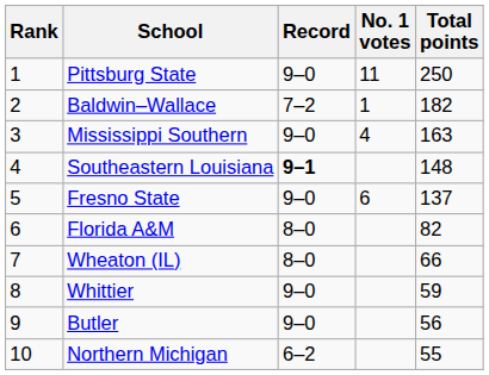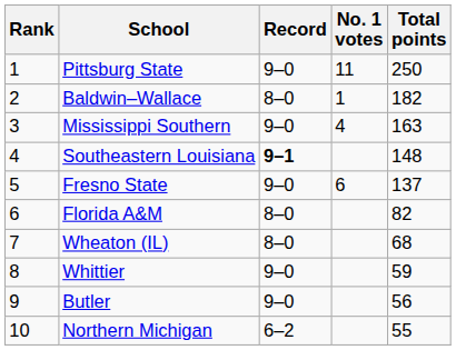Baldwin–Wallace | Record: 7–2 -> 8–0
Wheaton (IL) | Total points: 66 -> 68
